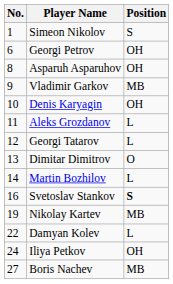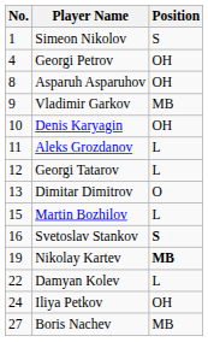Georgi Petrov | No.: 6 -> 4
Martin Bozhilov | No.: 14 -> 15
Nikolay Kartev | Position: normal -> bold
